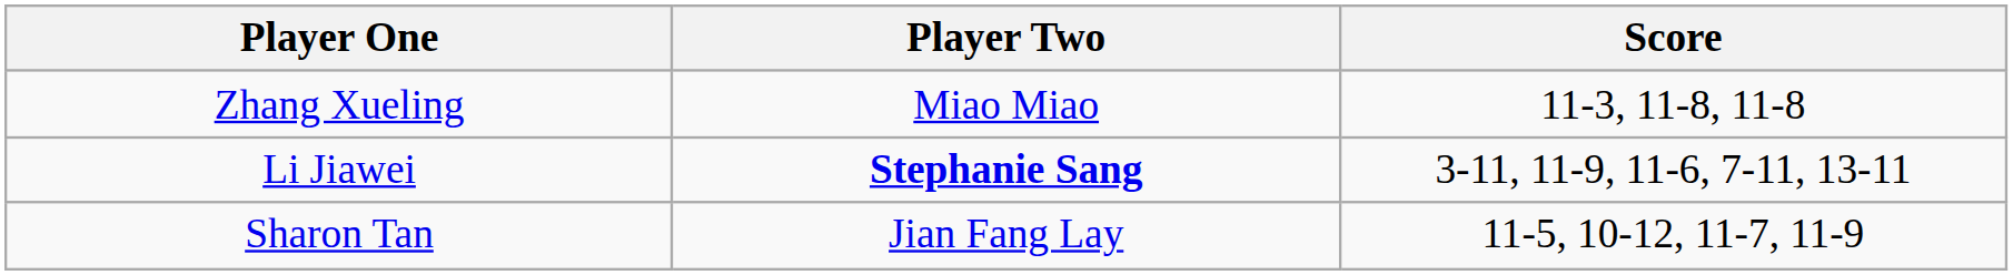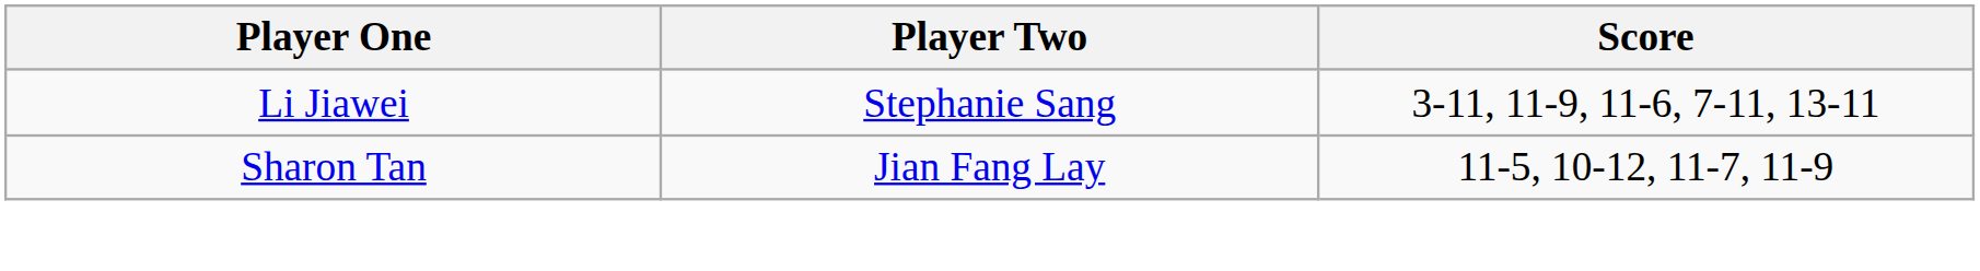- row: Zhang Xueling | Miao Miao | 11-3, 11-8, 11-8
Li Jiawei | Player Two: bold -> normal
